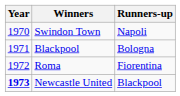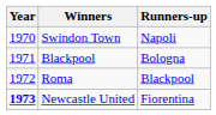Roma | Runners-up: Fiorentina -> Blackpool
Newcastle United | Runners-up: Blackpool -> Fiorentina
